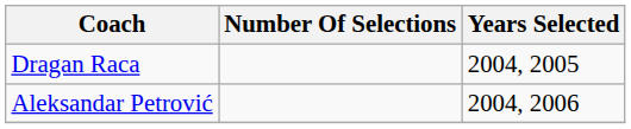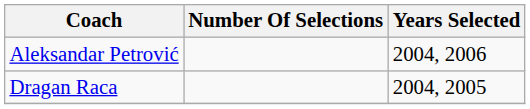rows swapped: Aleksandar Petrović <-> Dragan Raca
